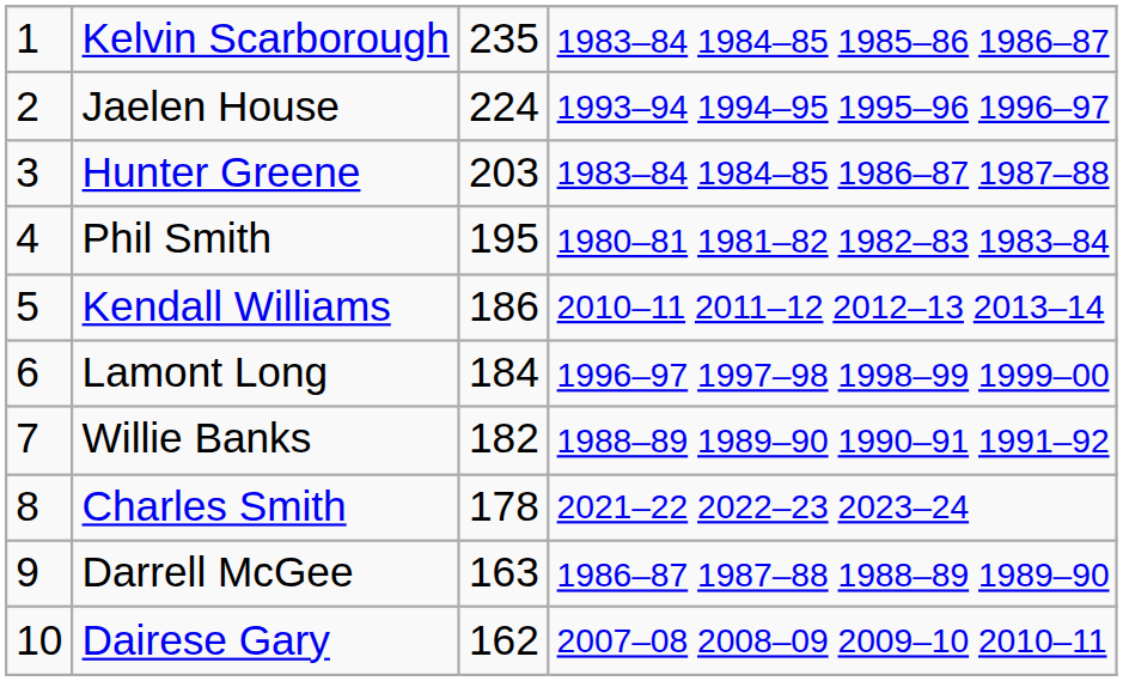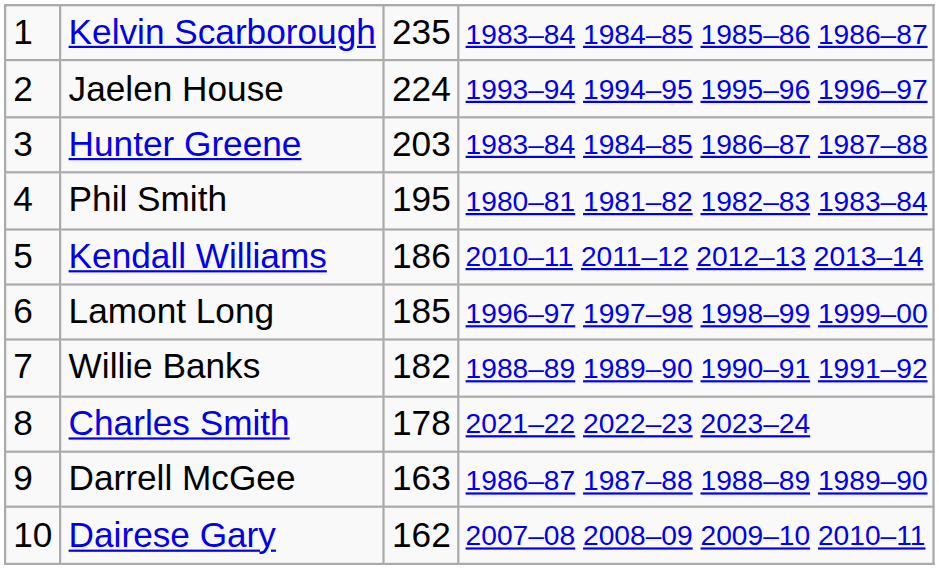Lamont Long | column 3: 184 -> 185
